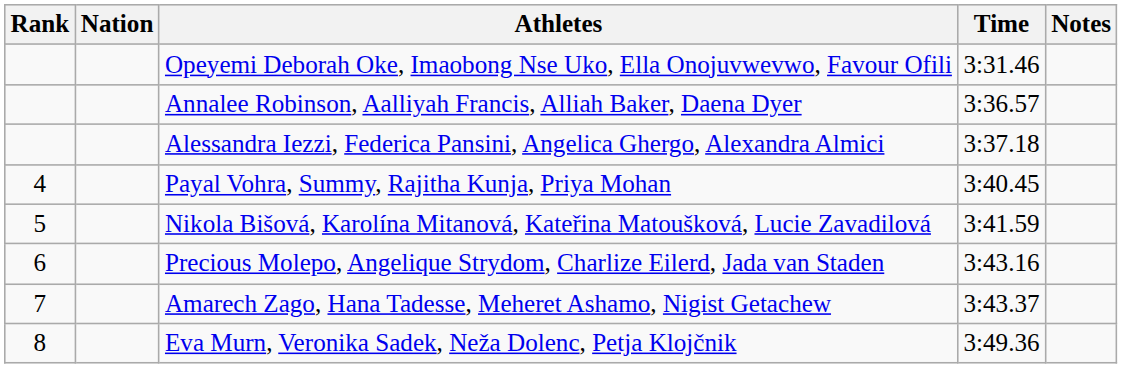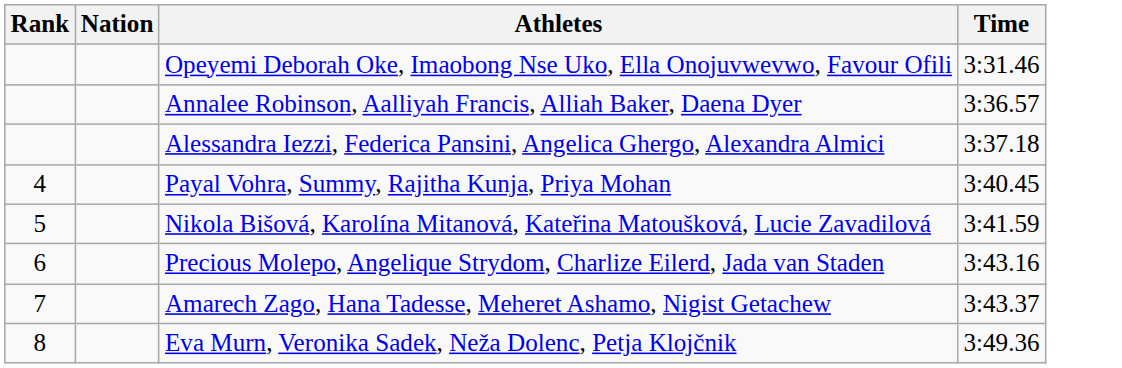- column: Notes
